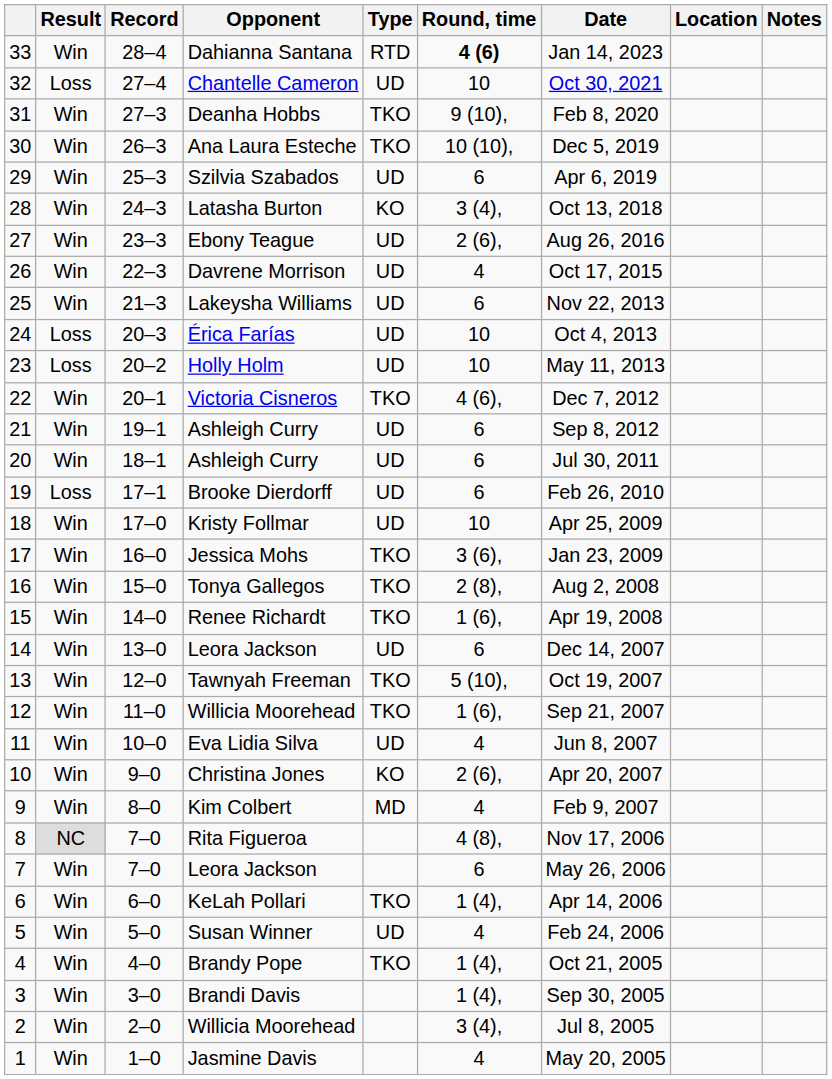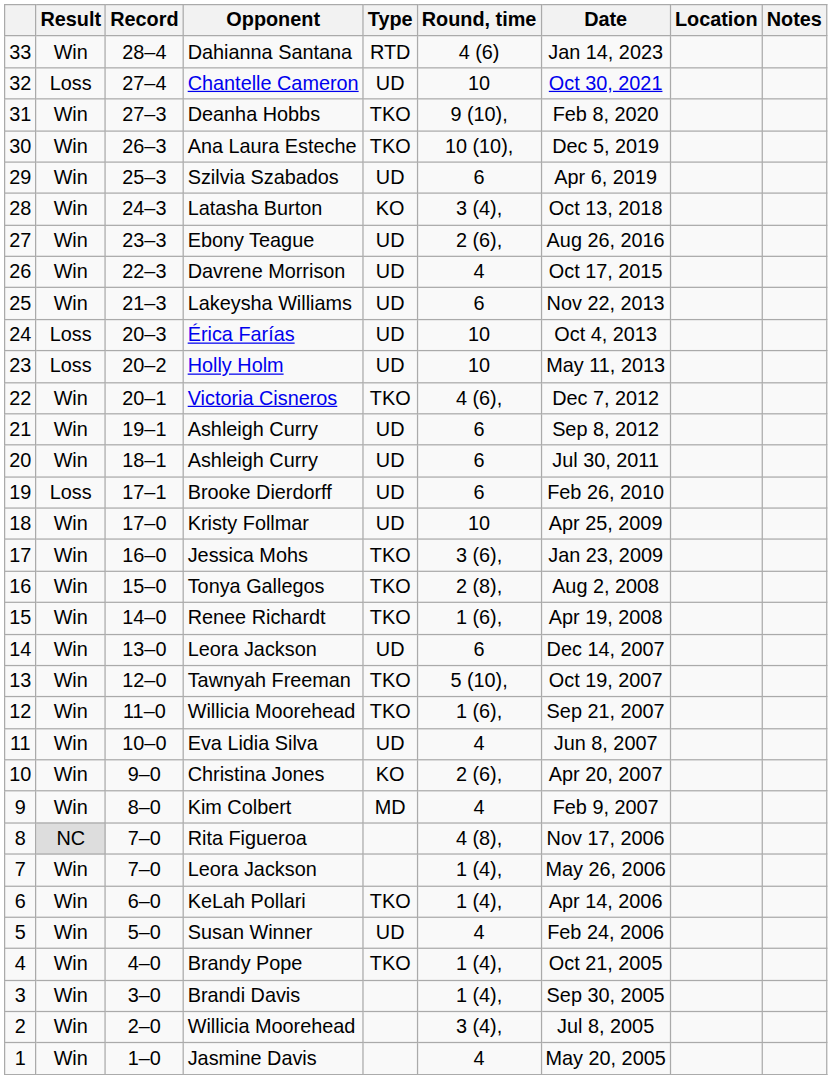Dahianna Santana | Round, time: bold -> normal
7 / Leora Jackson | Round, time: 6 -> 1 (4),
